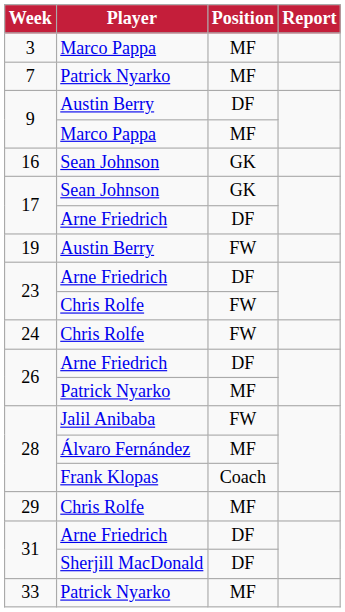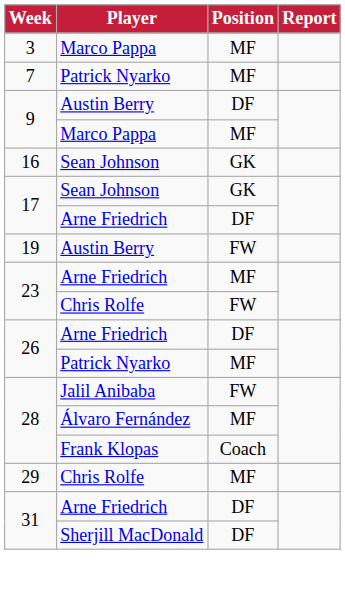23 / Arne Friedrich | Position: DF -> MF
- row: 24 | Chris Rolfe | FW
- row: 33 | Patrick Nyarko | MF
